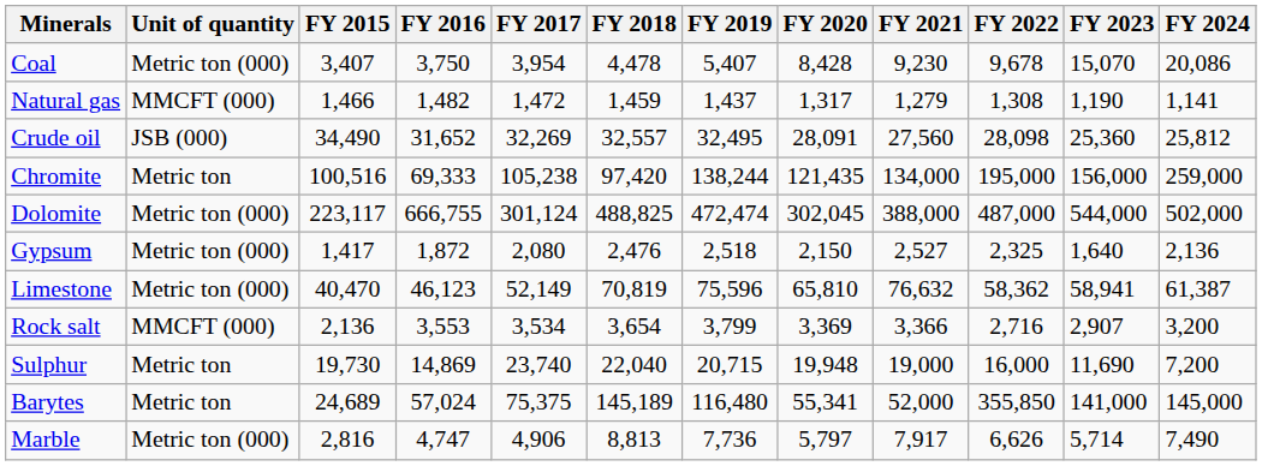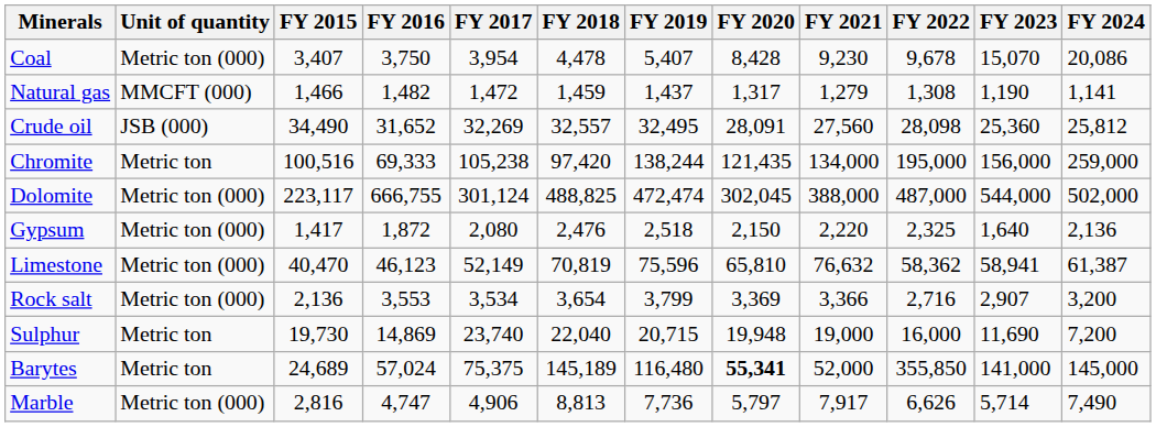Gypsum | FY 2021: 2,527 -> 2,220
Rock salt | Unit of quantity: MMCFT (000) -> Metric ton (000)
Barytes | FY 2020: normal -> bold
